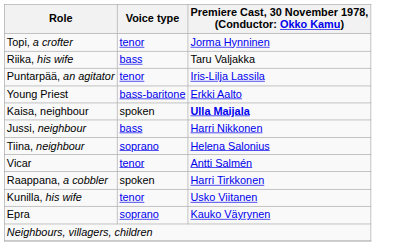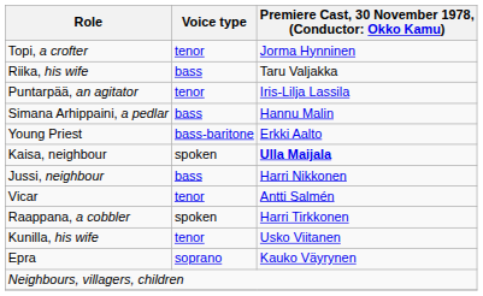+ row: Simana Arhippaini, a pedlar | bass | Hannu Malin
- row: Tiina, neighbour | soprano | Helena Salonius
